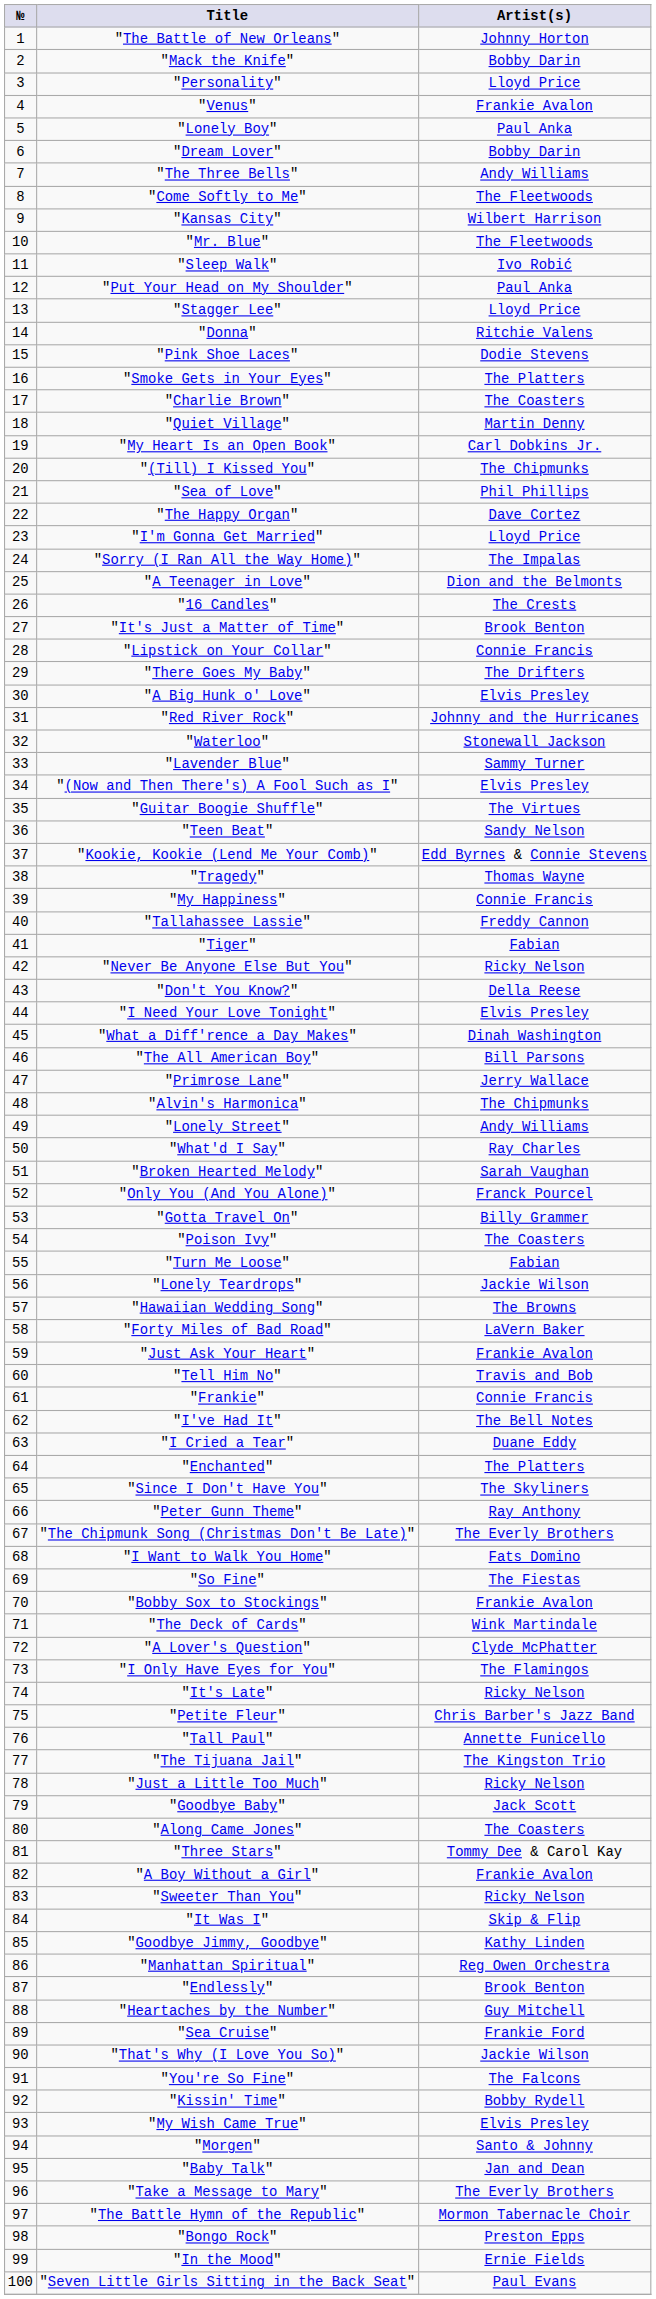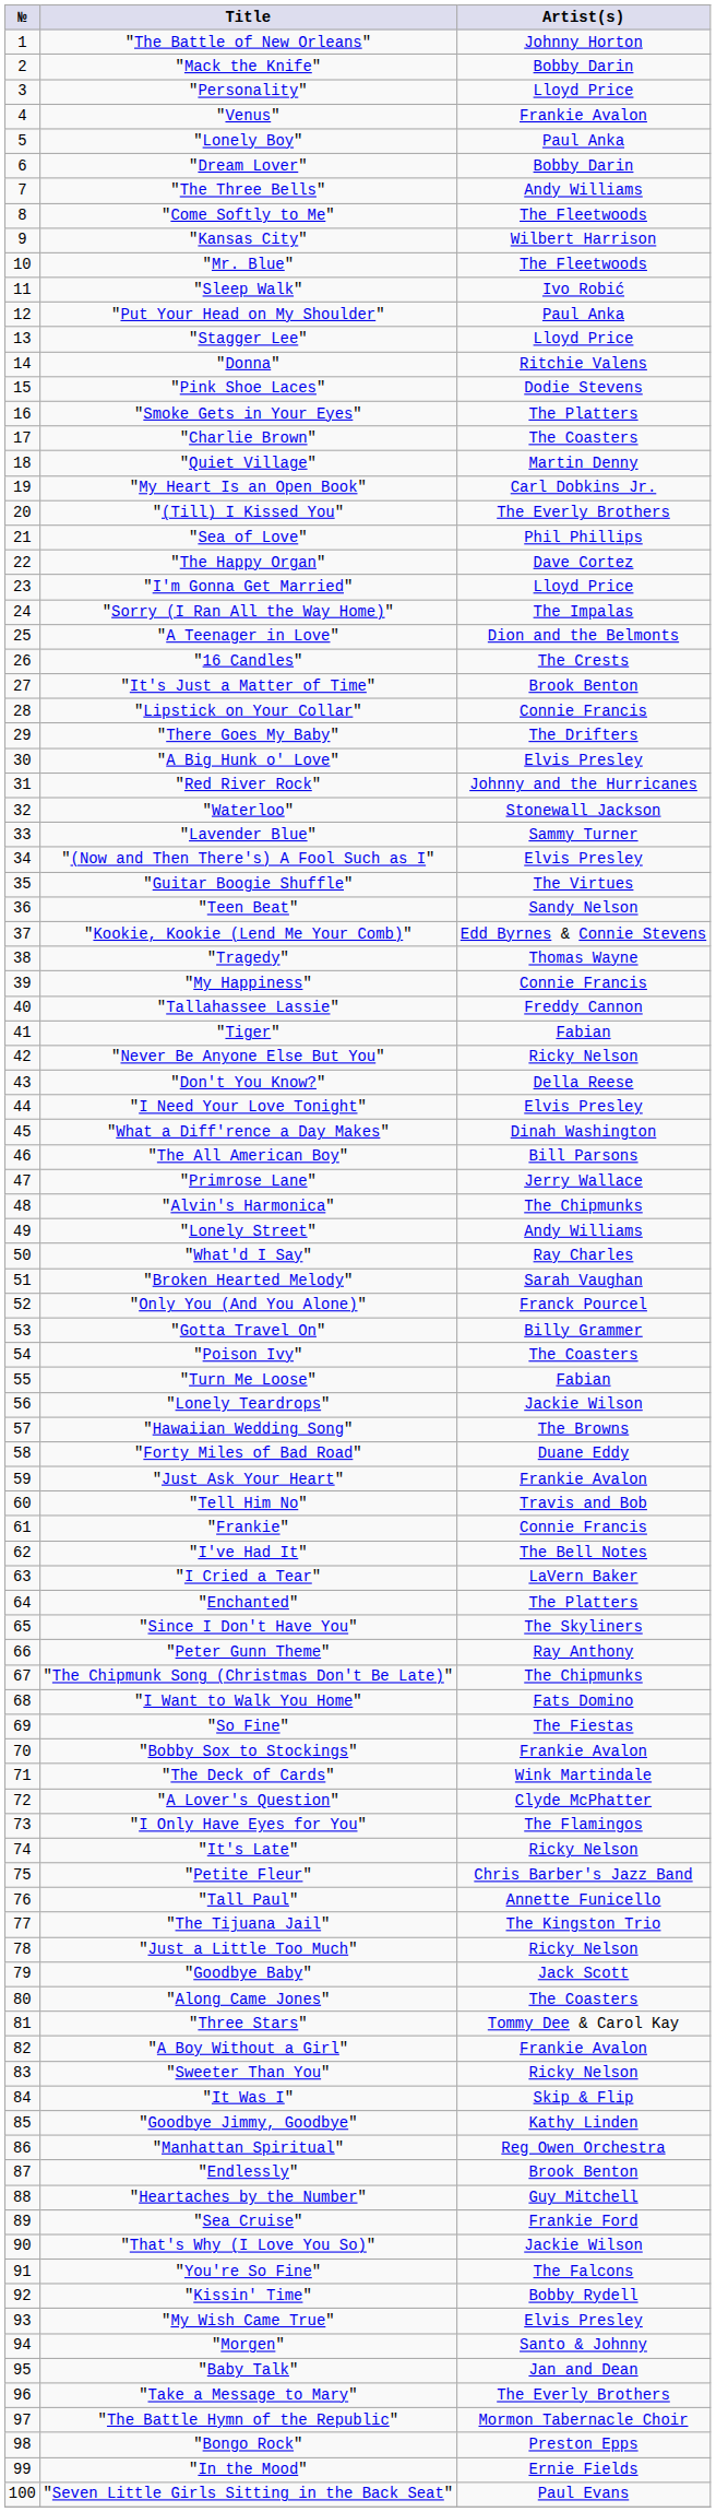"(Till) I Kissed You" | Artist(s): The Chipmunks -> The Everly Brothers
"Forty Miles of Bad Road" | Artist(s): LaVern Baker -> Duane Eddy
"I Cried a Tear" | Artist(s): Duane Eddy -> LaVern Baker
"The Chipmunk Song (Christmas Don't Be Late)" | Artist(s): The Everly Brothers -> The Chipmunks
